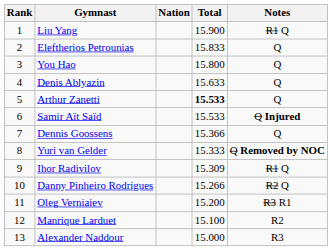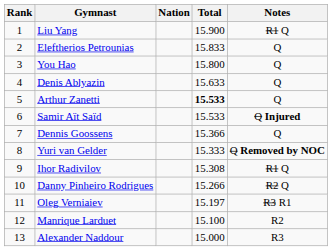Ihor Radivilov | Total: 15.309 -> 15.308
Oleg Verniaiev | Total: 15.200 -> 15.197
